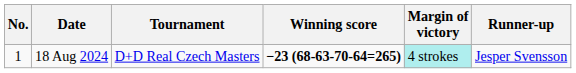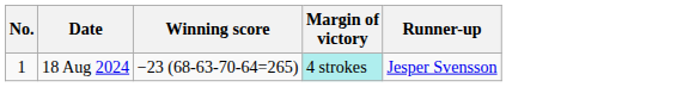- column: Tournament | D+D Real Czech Masters
18 Aug 2024 | Winning score: bold -> normal
